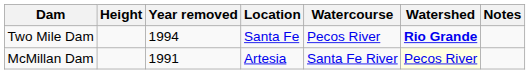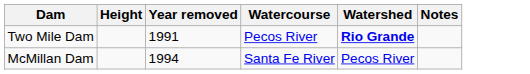- column: Location | Santa Fe | Artesia
Two Mile Dam | Year removed: 1994 -> 1991
McMillan Dam | Year removed: 1991 -> 1994
McMillan Dam | Watershed: lightyellow background -> no background
